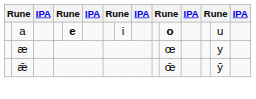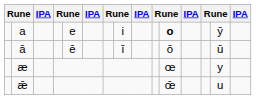a | column 5: bold -> normal
a | column 14: u -> ȳ
+ row: ā | ē | ī | ō | ū
ǣ | column 14: ȳ -> u
